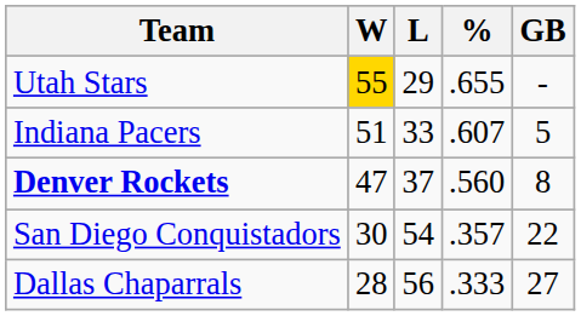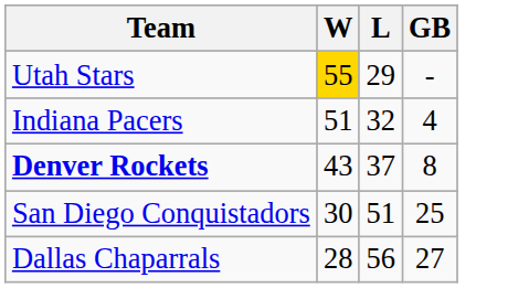- column: % | .655 | .607 | .560 | .357 | .333
Indiana Pacers | L: 33 -> 32
Indiana Pacers | GB: 5 -> 4
Denver Rockets | W: 47 -> 43
San Diego Conquistadors | L: 54 -> 51
San Diego Conquistadors | GB: 22 -> 25
